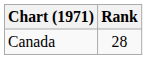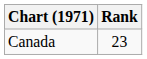Canada | Rank: 28 -> 23
